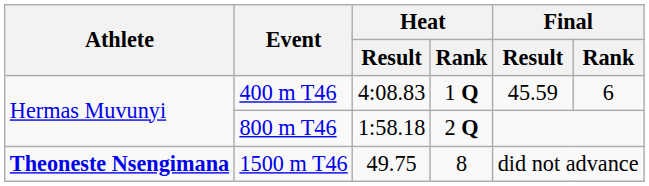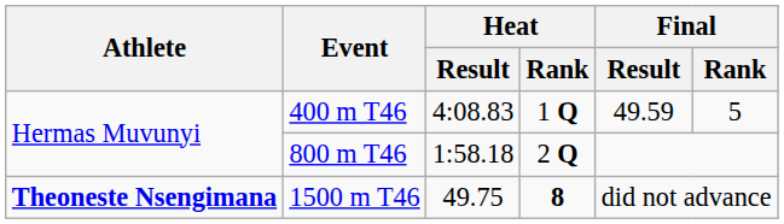400 m T46 | Final / Result: 45.59 -> 49.59
400 m T46 | Final / Rank: 6 -> 5
1500 m T46 | Heat / Rank: normal -> bold
